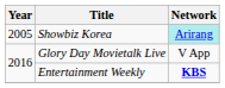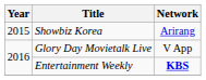Showbiz Korea | Year: 2005 -> 2015
Showbiz Korea | Network: paleturquoise background -> no background
